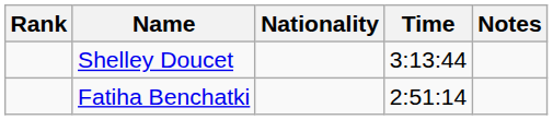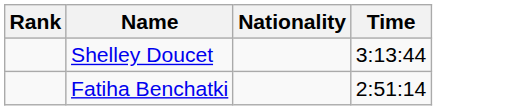- column: Notes
